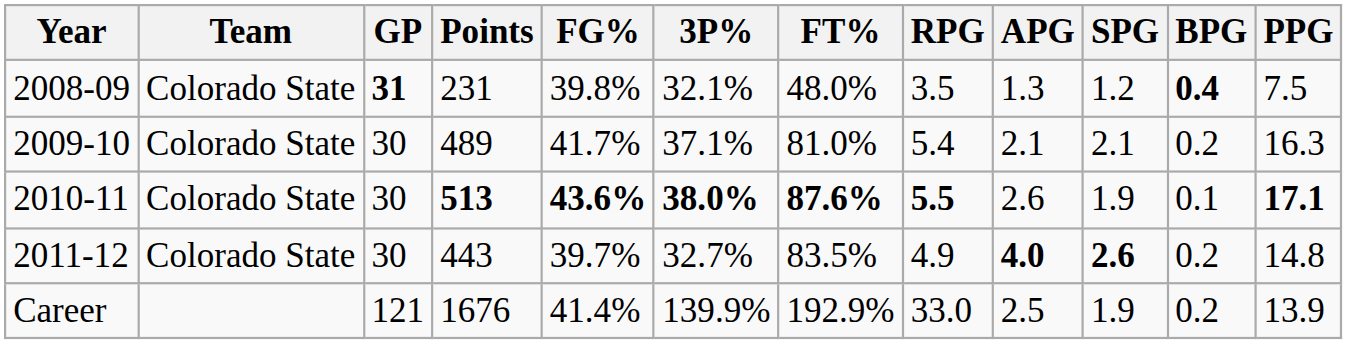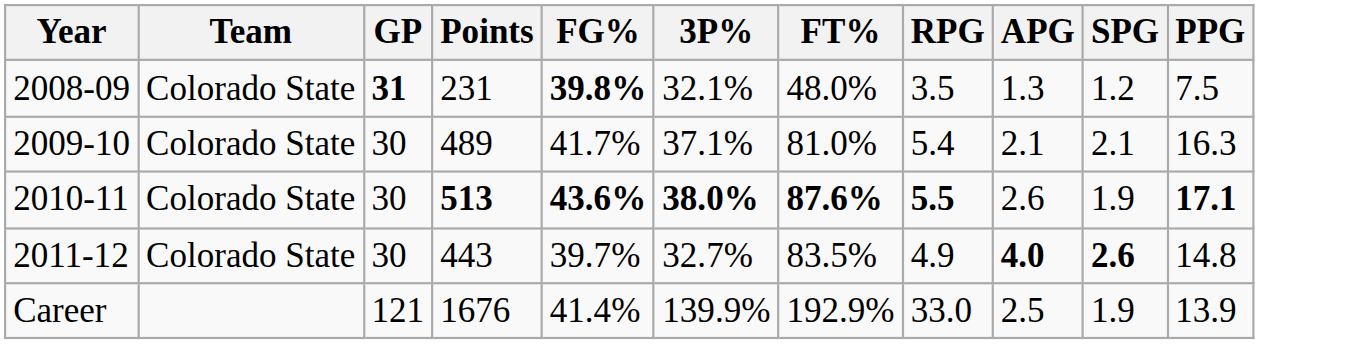- column: BPG | 0.4 | 0.2 | 0.1 | 0.2 | 0.2
2008-09 | FG%: normal -> bold
